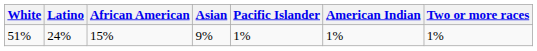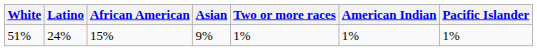columns swapped: Pacific Islander <-> Two or more races
